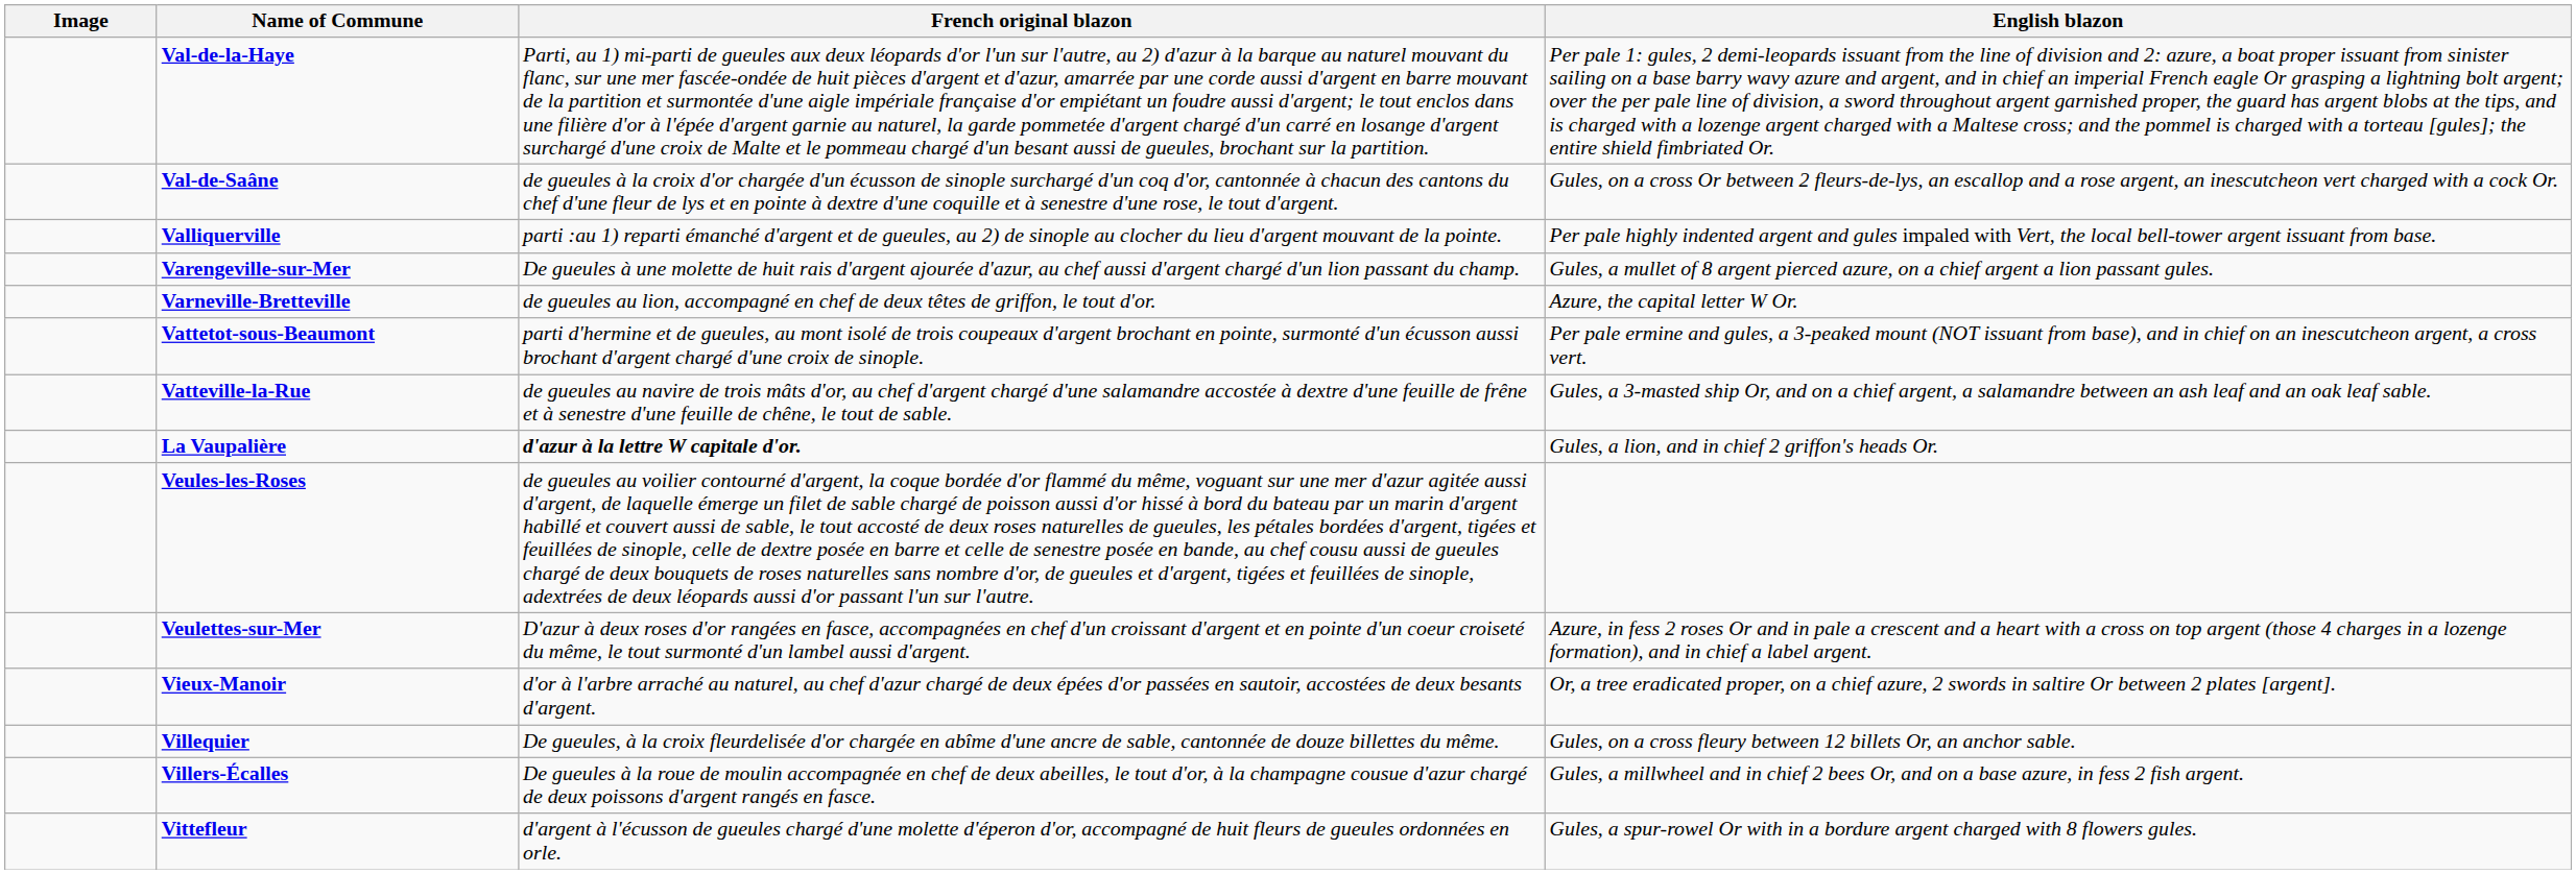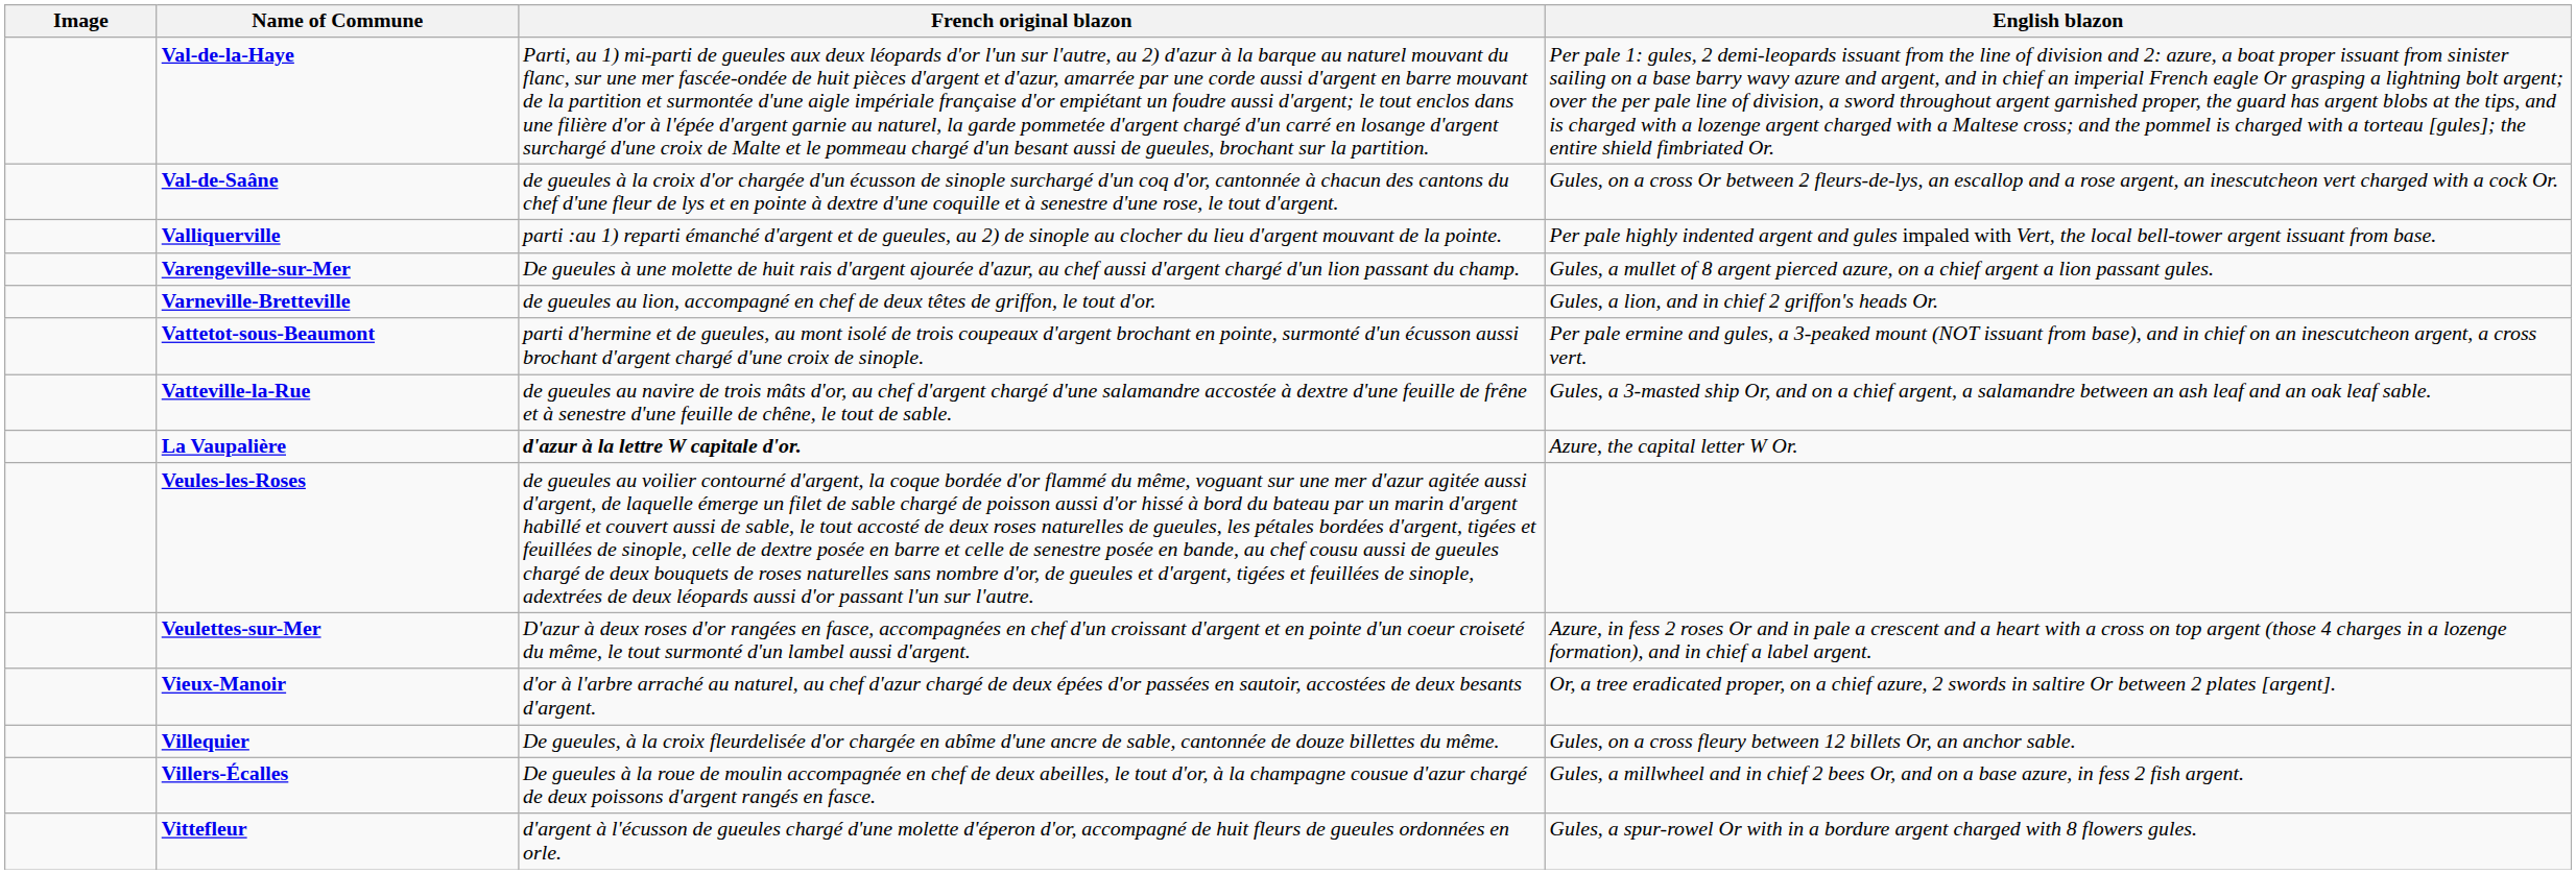Varneville-Bretteville | English blazon: Azure, the capital letter W Or. -> Gules, a lion, and in chief 2 griffon's heads Or.
La Vaupalière | English blazon: Gules, a lion, and in chief 2 griffon's heads Or. -> Azure, the capital letter W Or.
